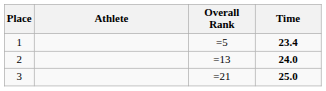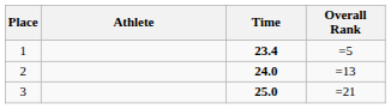columns swapped: Time <-> Overall Rank
